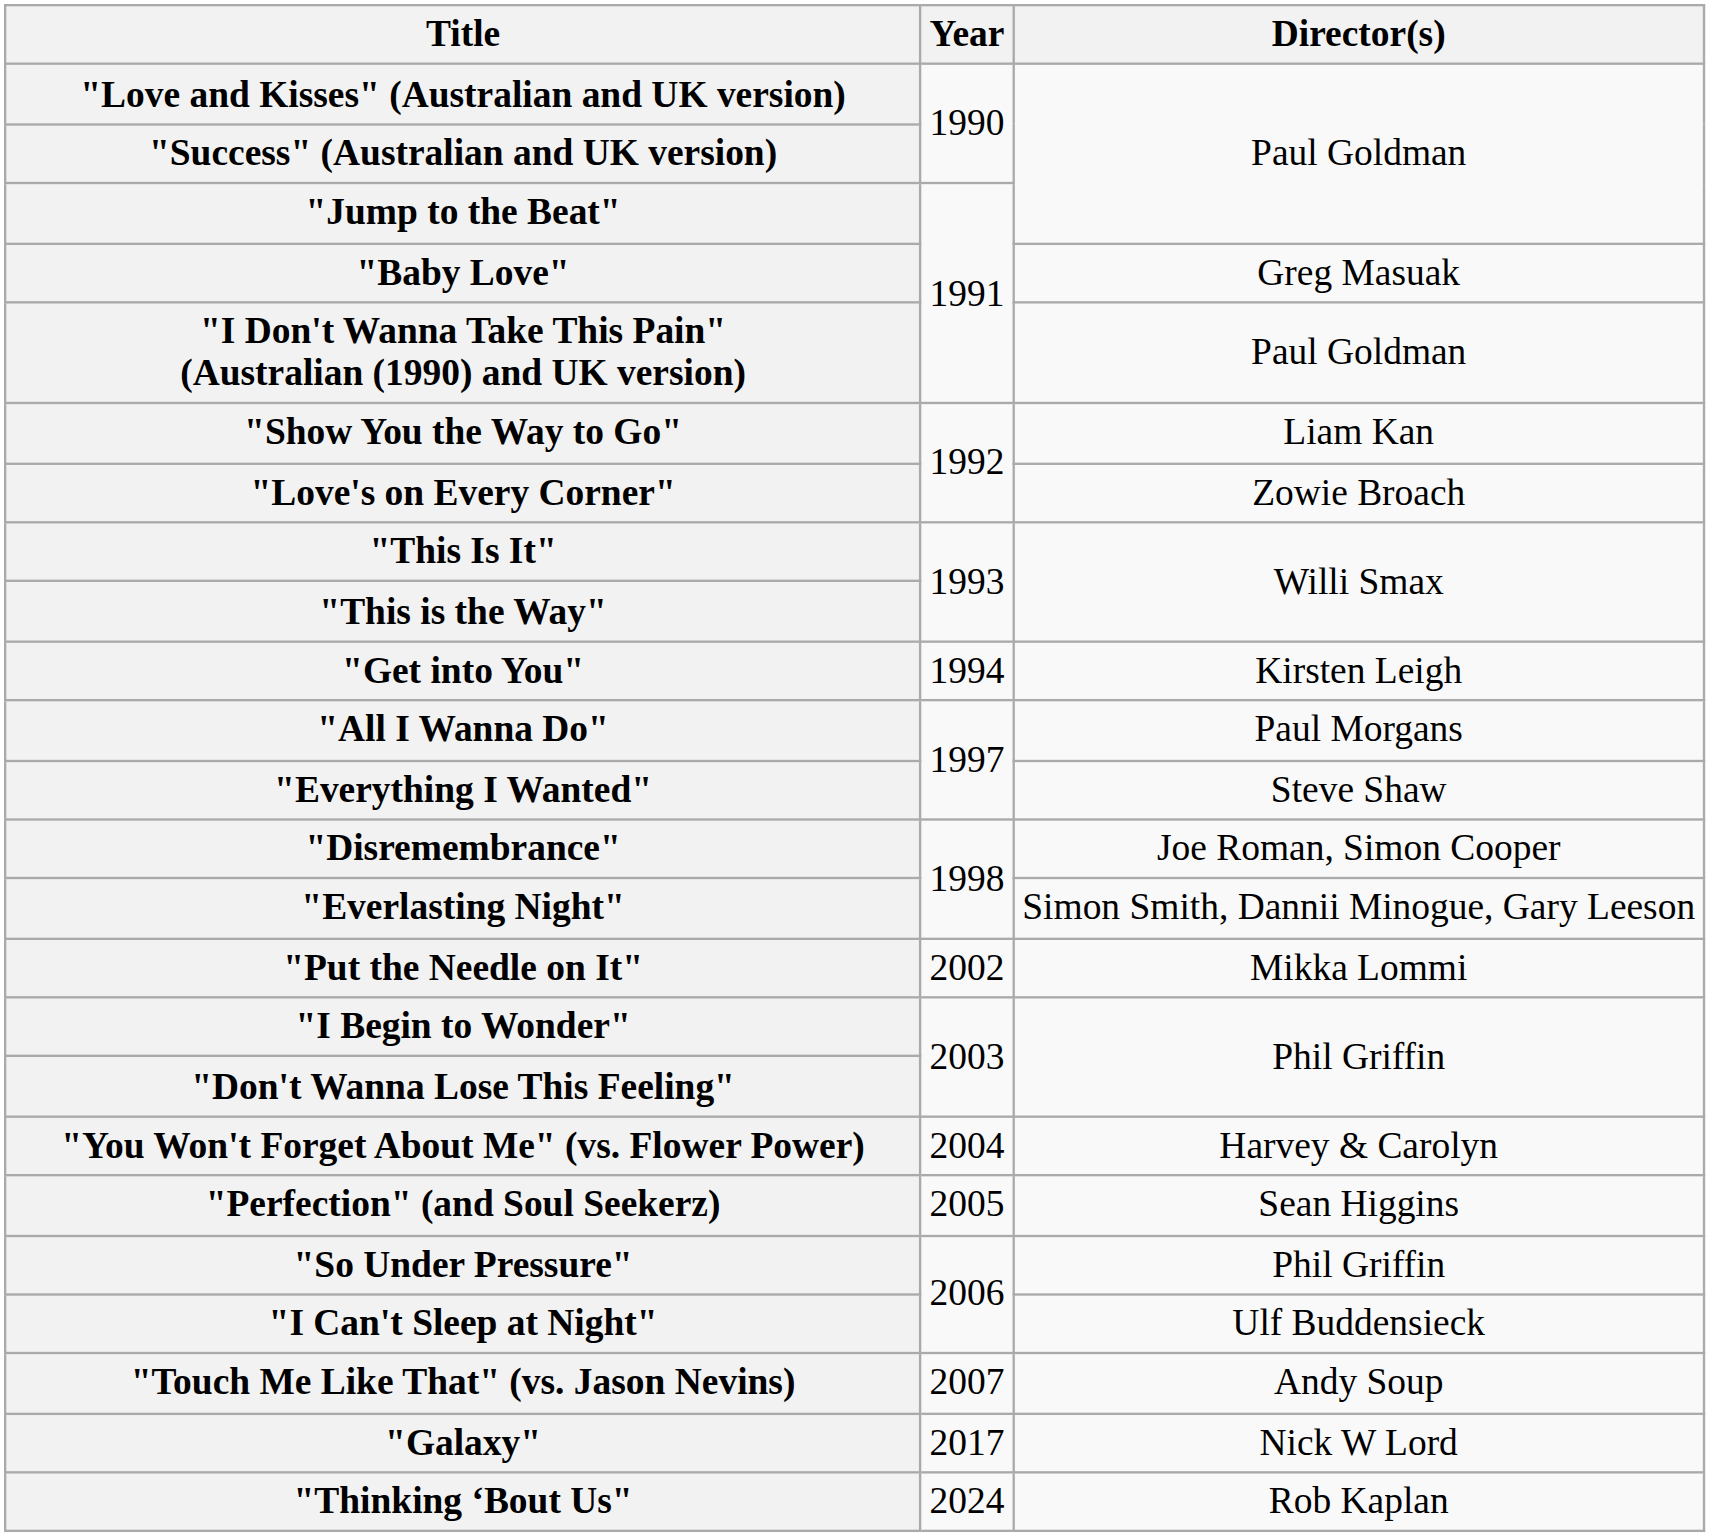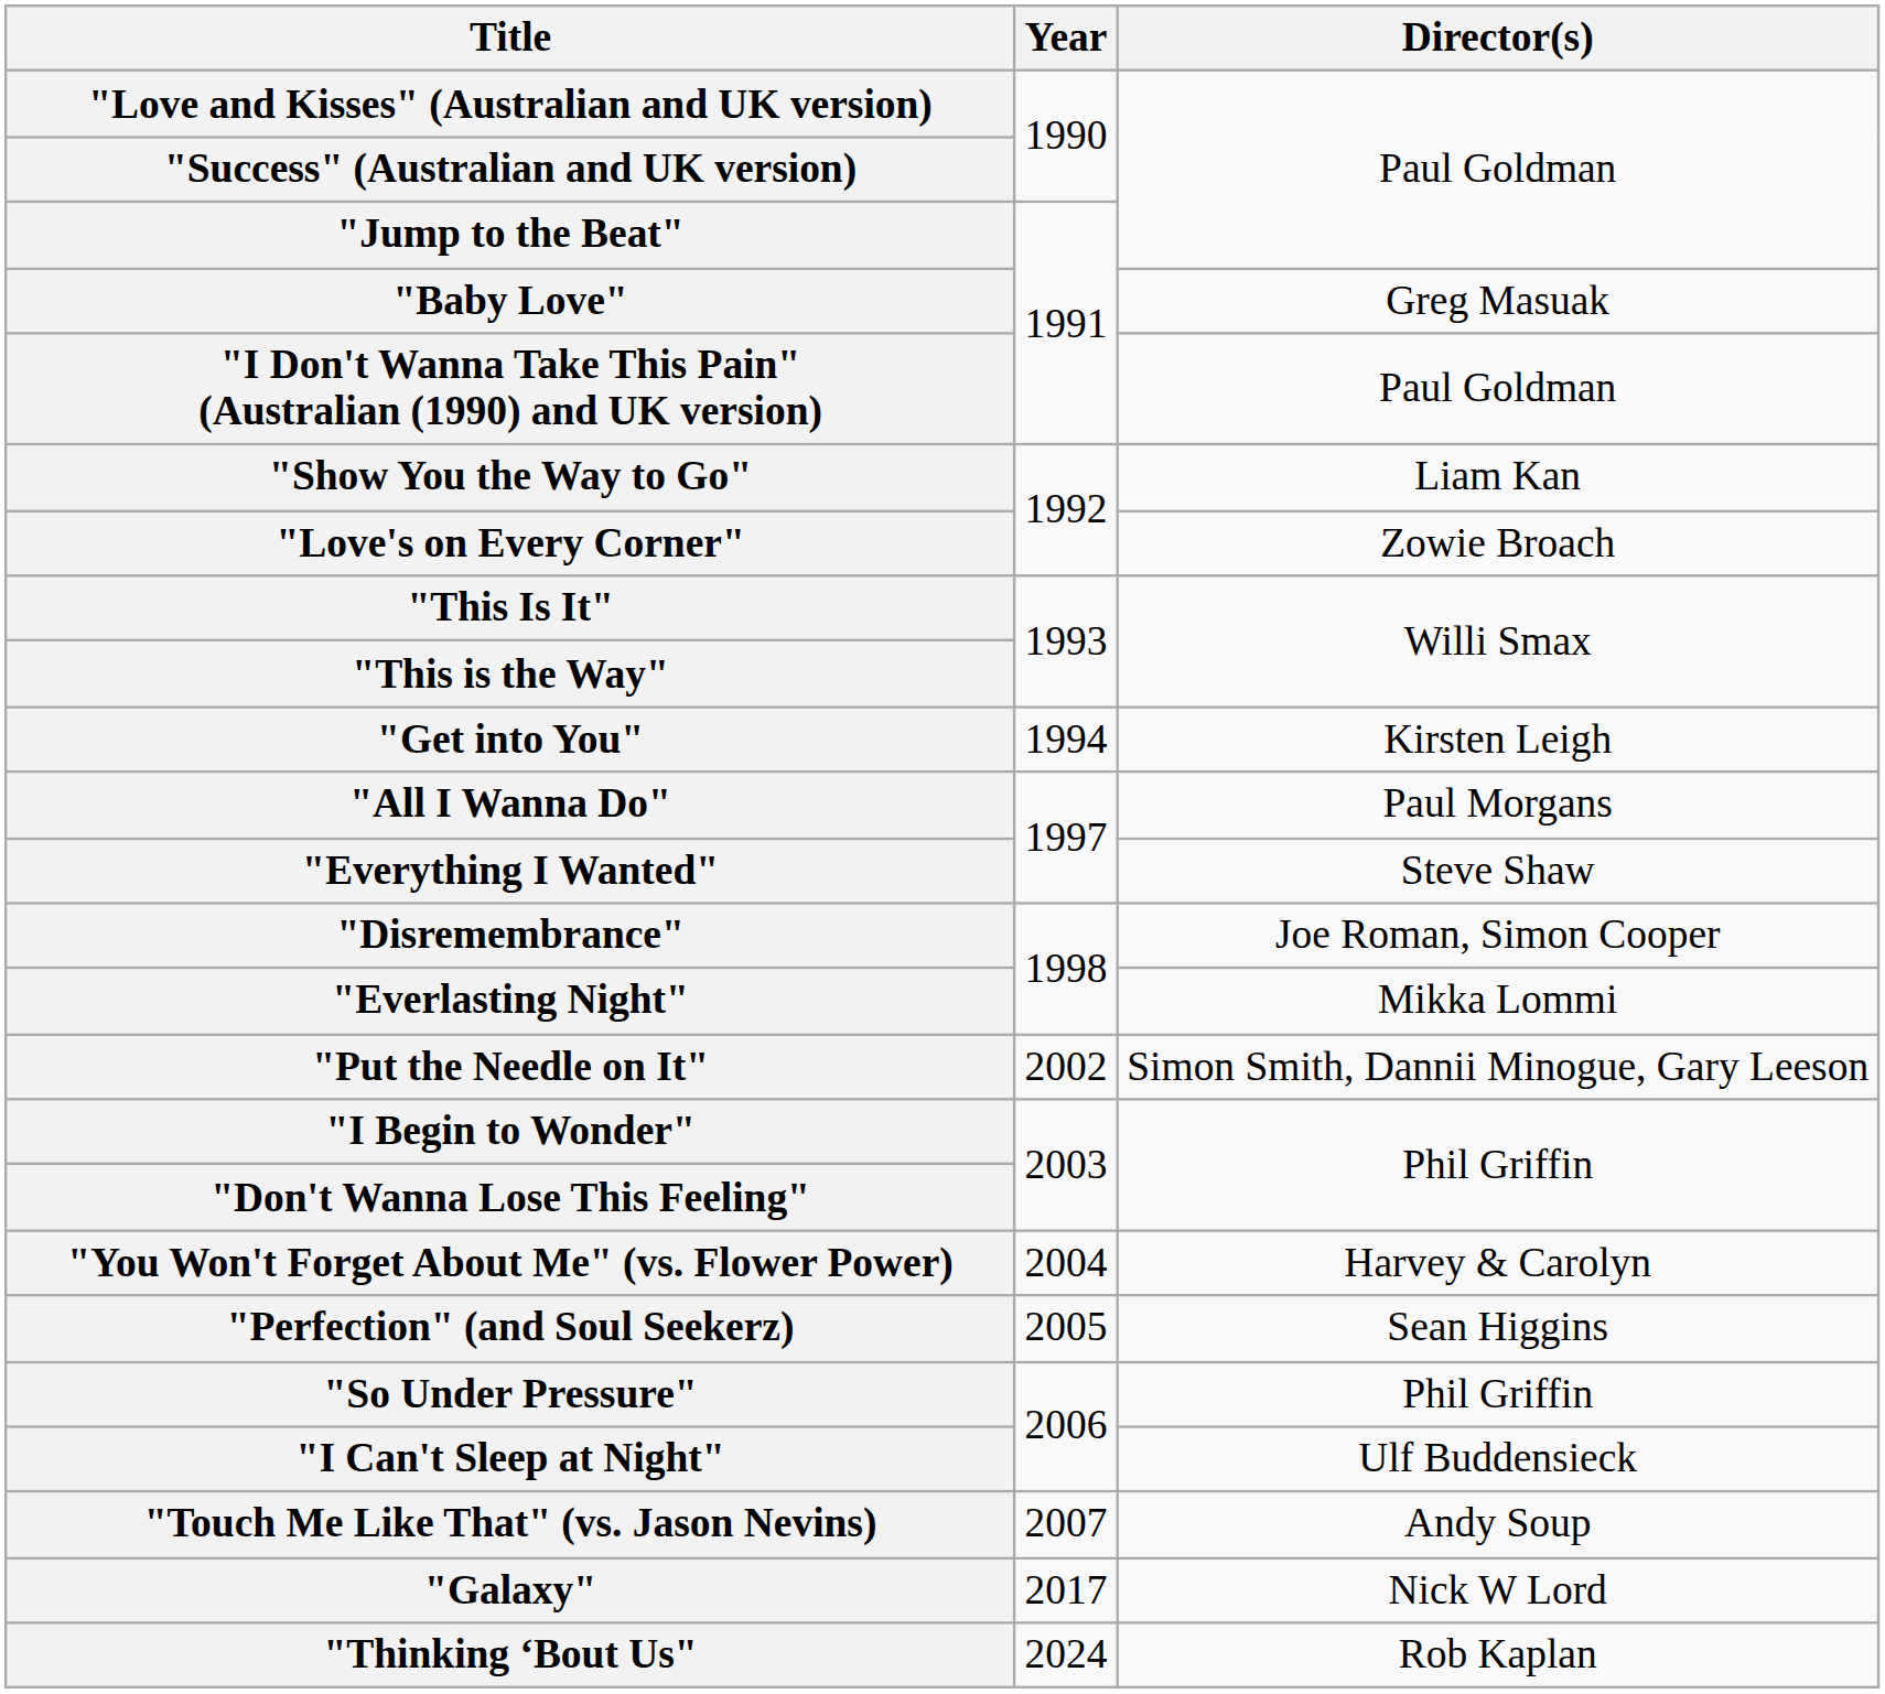"Everlasting Night" | Director(s): Simon Smith, Dannii Minogue, Gary Leeson -> Mikka Lommi
"Put the Needle on It" | Director(s): Mikka Lommi -> Simon Smith, Dannii Minogue, Gary Leeson
